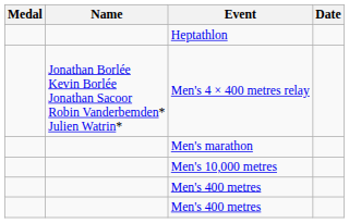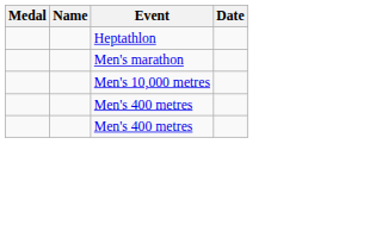- row: Jonathan Borlée Kevin Borlée Jonathan Sacoor Robin Vanderbemden* Julien Watrin* | Men's 4 × 400 metres relay
